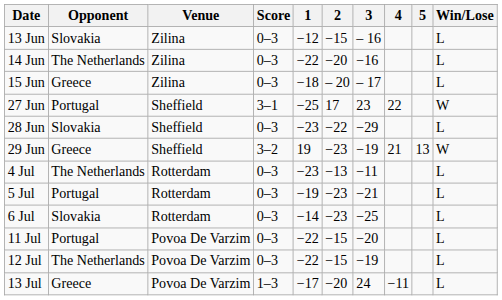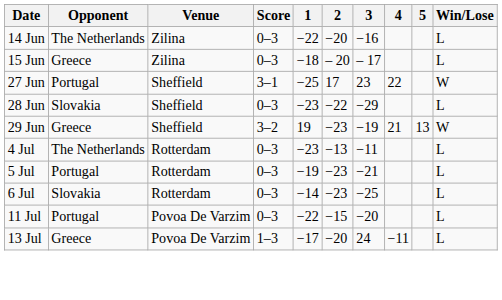- row: 13 Jun | Slovakia | Zilina | 0–3 | −12 | −15 | – 16 | L
- row: 12 Jul | The Netherlands | Povoa De Varzim | 0–3 | −22 | −15 | −19 | L
